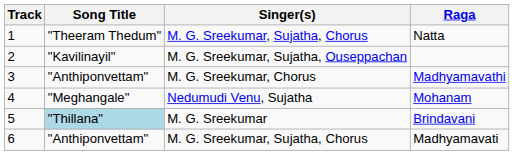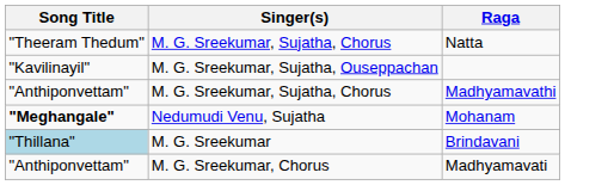- column: Track | 1 | 2 | 3 | 4 | 5 | 6
Madhyamavathi | Singer(s): M. G. Sreekumar, Chorus -> M. G. Sreekumar, Sujatha, Chorus
Mohanam | Song Title: normal -> bold
Madhyamavati | Singer(s): M. G. Sreekumar, Sujatha, Chorus -> M. G. Sreekumar, Chorus
